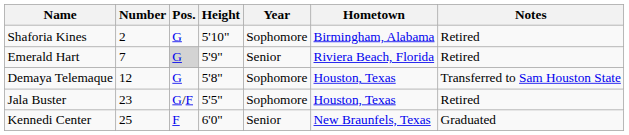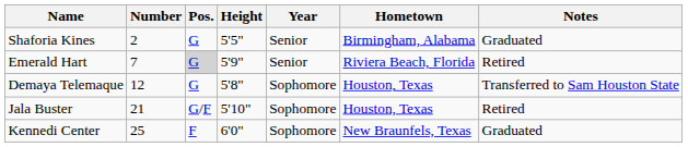Shaforia Kines | Height: 5'10" -> 5'5"
Shaforia Kines | Year: Sophomore -> Senior
Shaforia Kines | Notes: Retired -> Graduated
Jala Buster | Number: 23 -> 21
Jala Buster | Height: 5'5" -> 5'10"
Kennedi Center | Year: Senior -> Sophomore
